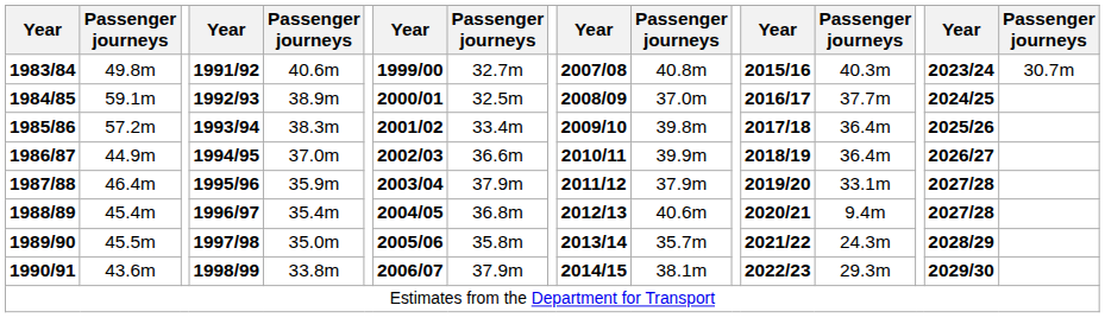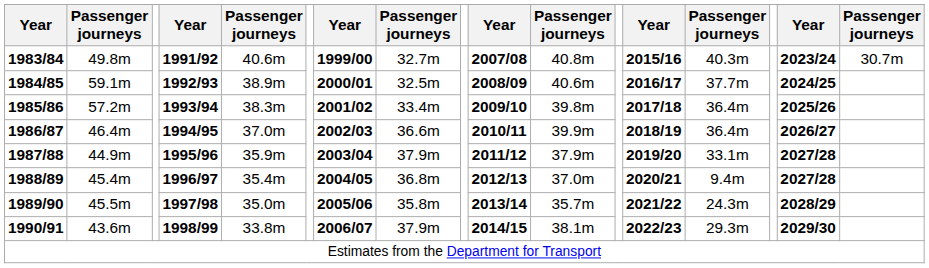1984/85 | column 11: 37.0m -> 40.6m
1986/87 | column 2: 44.9m -> 46.4m
1987/88 | column 2: 46.4m -> 44.9m
1988/89 | column 11: 40.6m -> 37.0m
